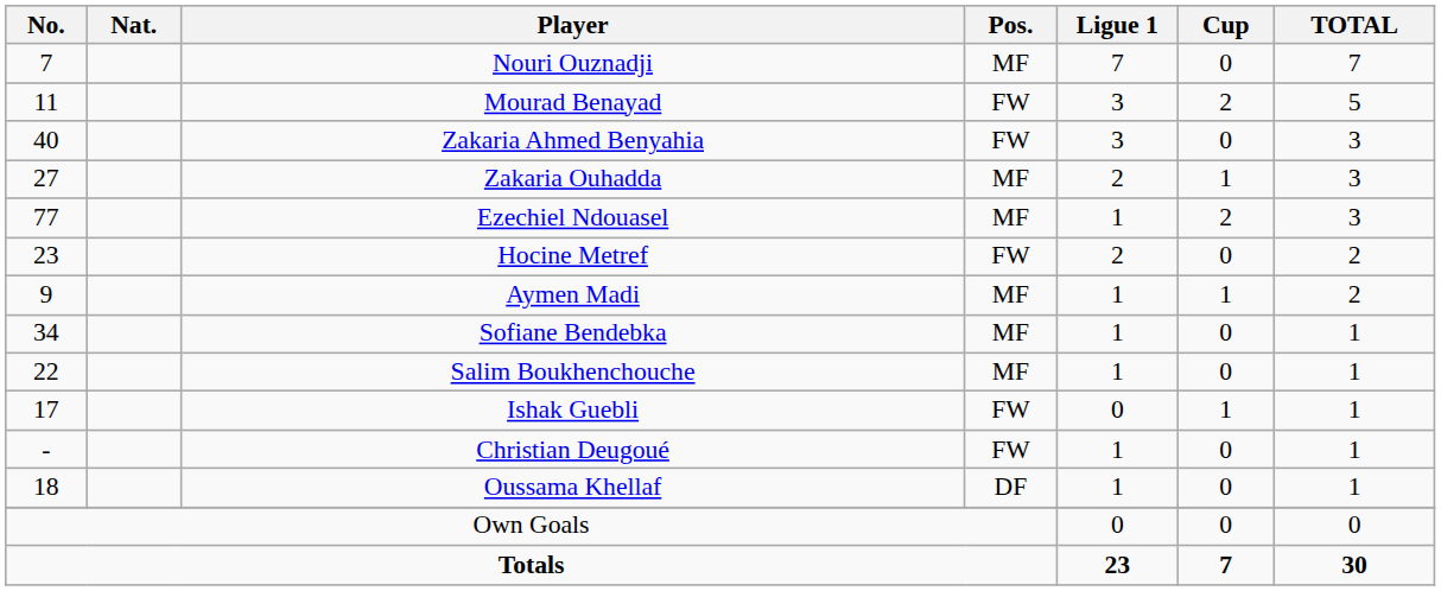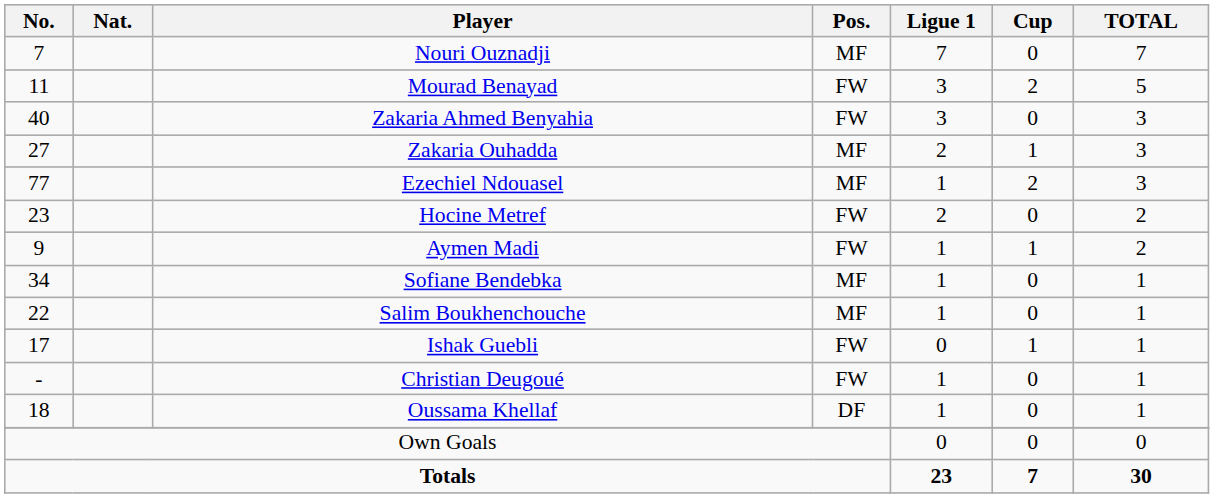Aymen Madi | Pos.: MF -> FW
